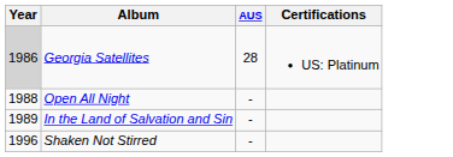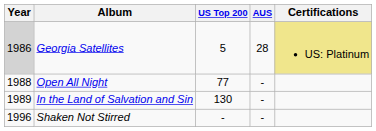+ column: US Top 200 | 5 | 77 | 130 | -
Georgia Satellites | Certifications: no background -> khaki background
